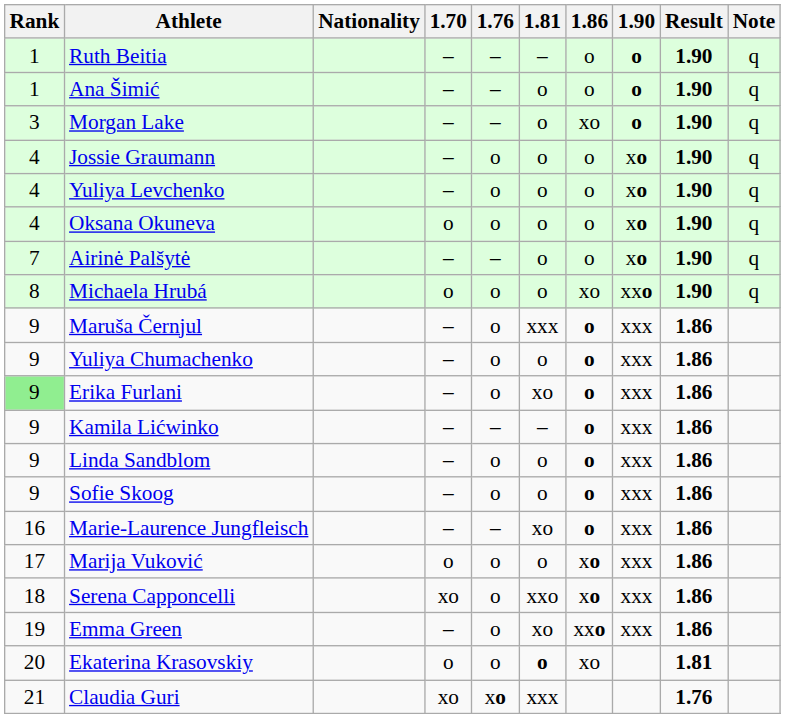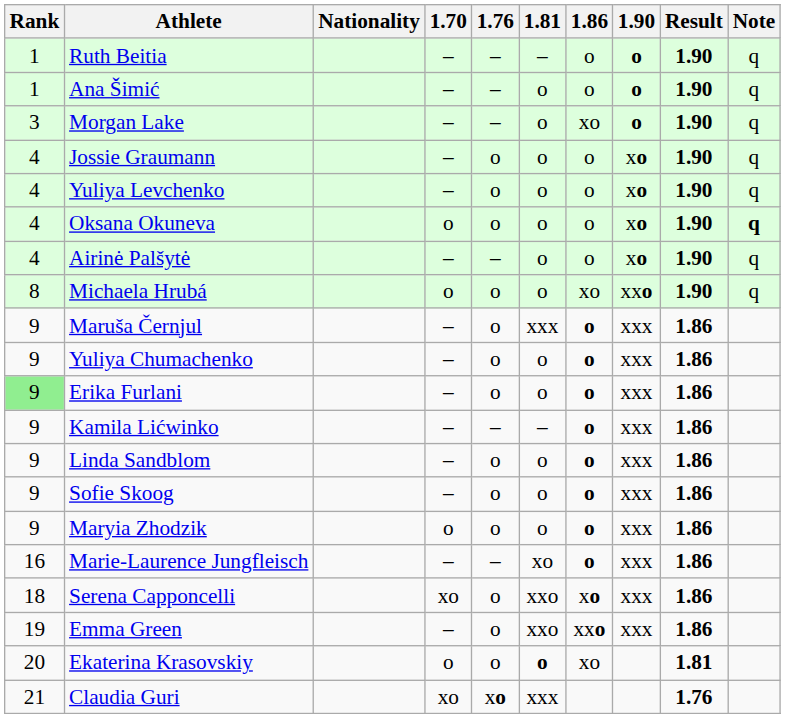Oksana Okuneva | Note: normal -> bold
Airinė Palšytė | Rank: 7 -> 4
Erika Furlani | 1.81: xo -> o
+ row: 9 | Maryia Zhodzik | o | o | o | o | xxx | 1.86
- row: 17 | Marija Vuković | o | o | o | xo | xxx | 1.86
Emma Green | 1.81: xo -> xxo
